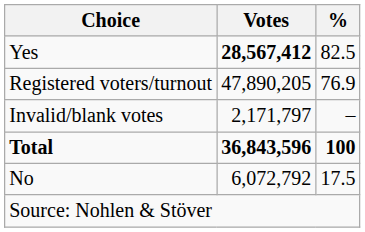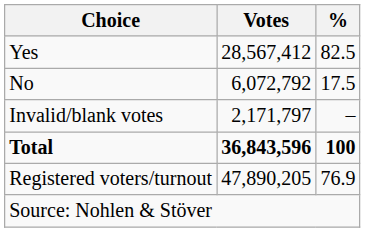Yes | Votes: bold -> normal
rows swapped: No <-> Registered voters/turnout
